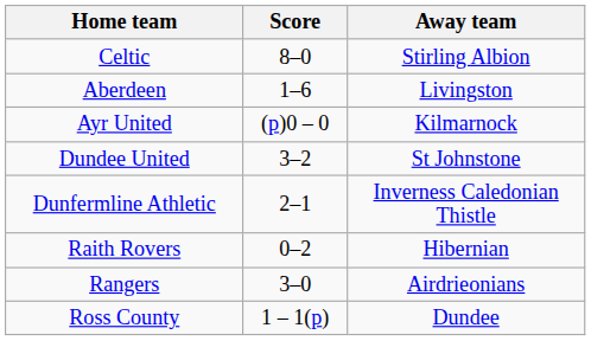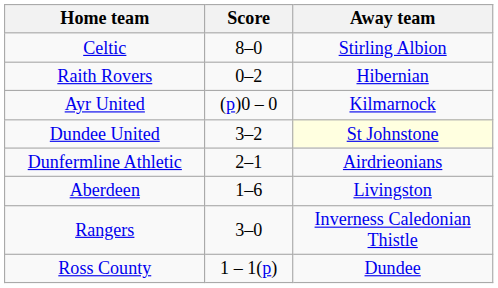rows swapped: Aberdeen <-> Raith Rovers
Dundee United | Away team: no background -> lightyellow background
Dunfermline Athletic | Away team: Inverness Caledonian Thistle -> Airdrieonians
Rangers | Away team: Airdrieonians -> Inverness Caledonian Thistle
